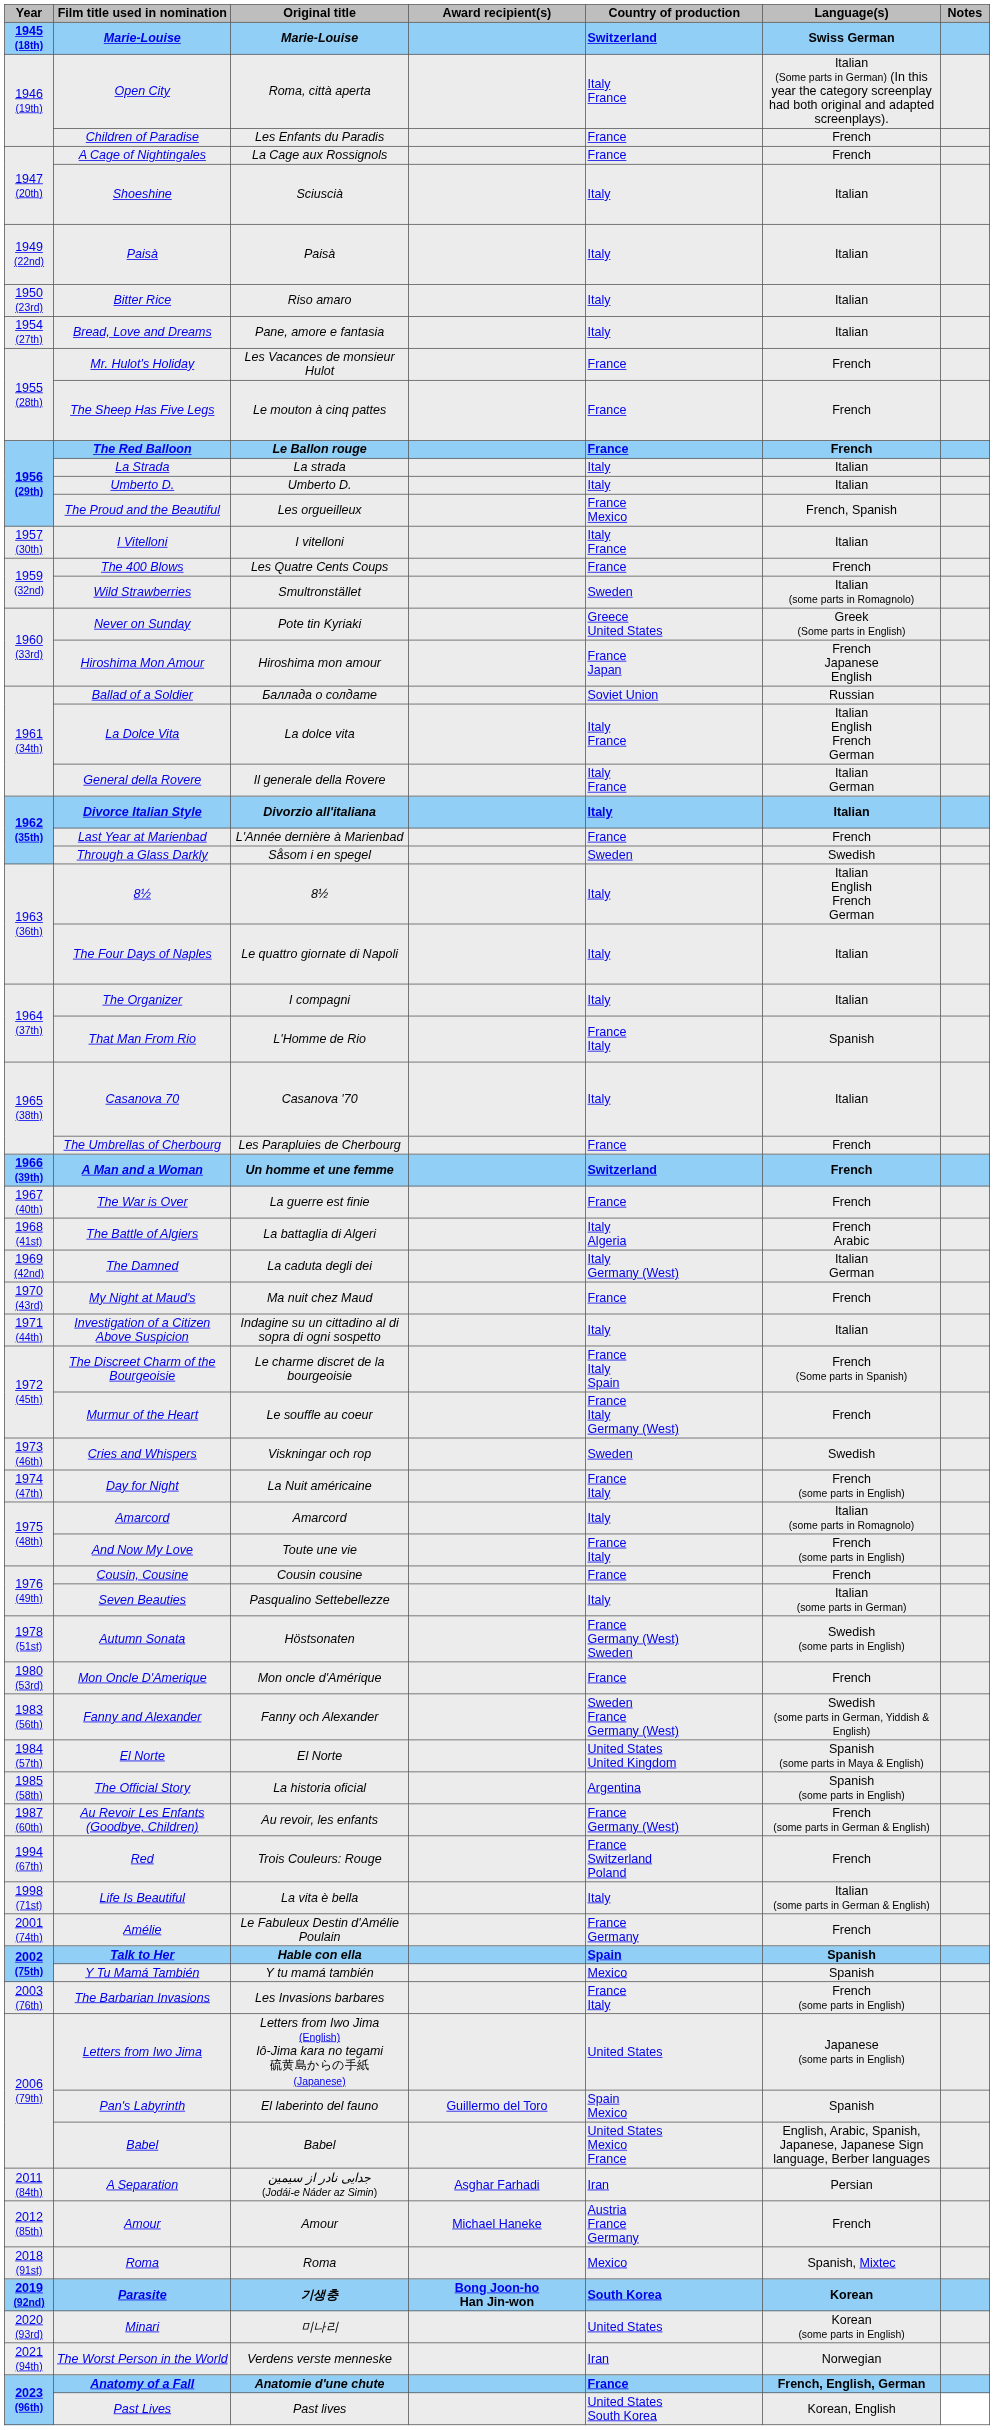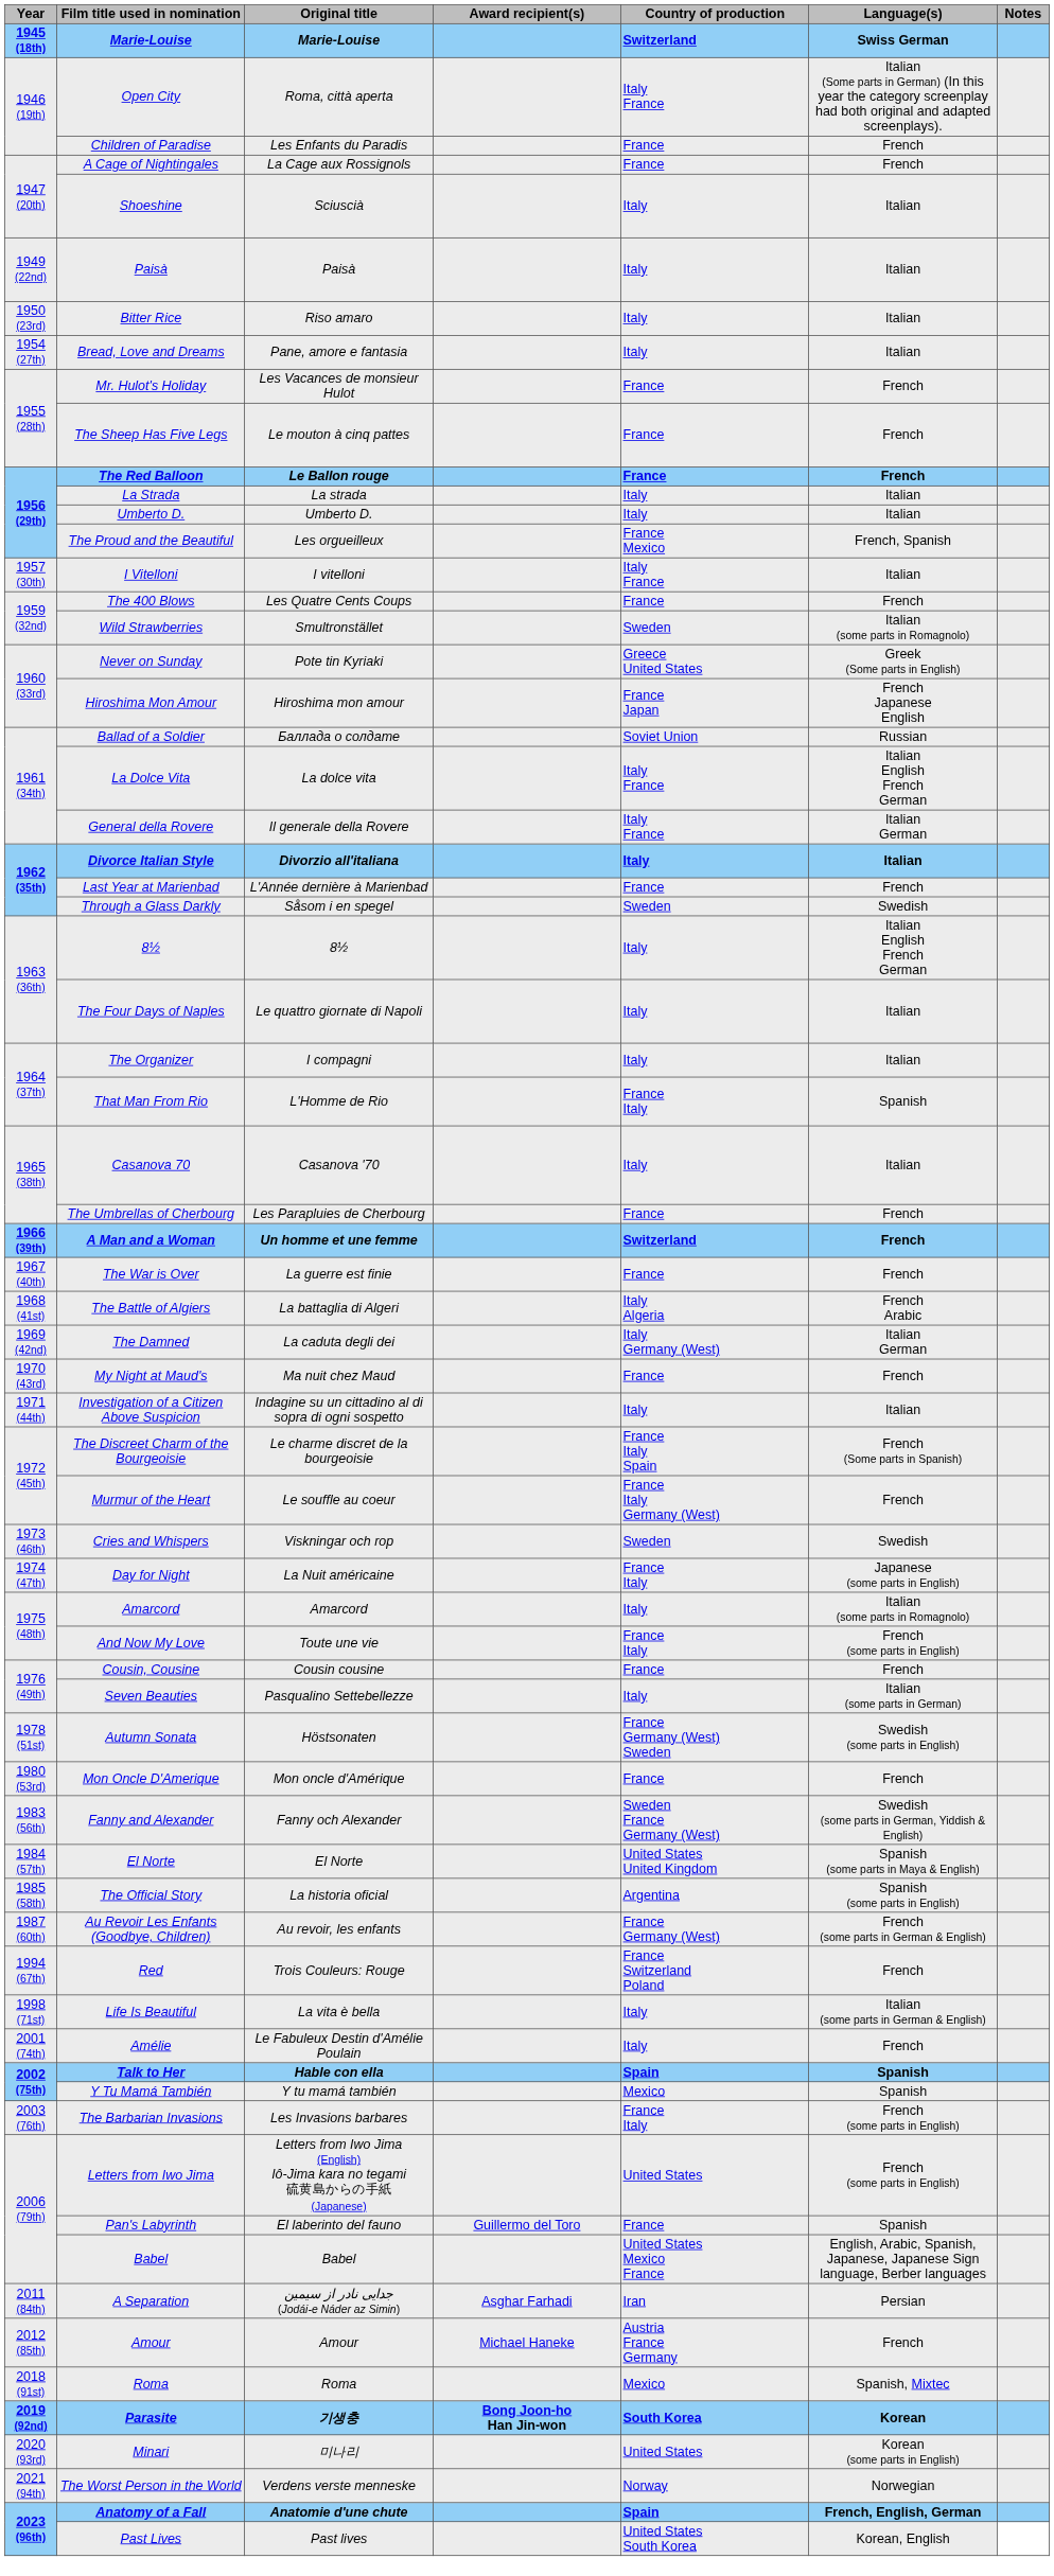Day for Night | Language(s): French (some parts in English) -> Japanese (some parts in English)
Amélie | Country of production: France Germany -> Italy
Letters from Iwo Jima | Language(s): Japanese (some parts in English) -> French (some parts in English)
Pan's Labyrinth | Country of production: Spain Mexico -> France
The Worst Person in the World | Country of production: Iran -> Norway
Anatomy of a Fall | Country of production: France -> Spain
